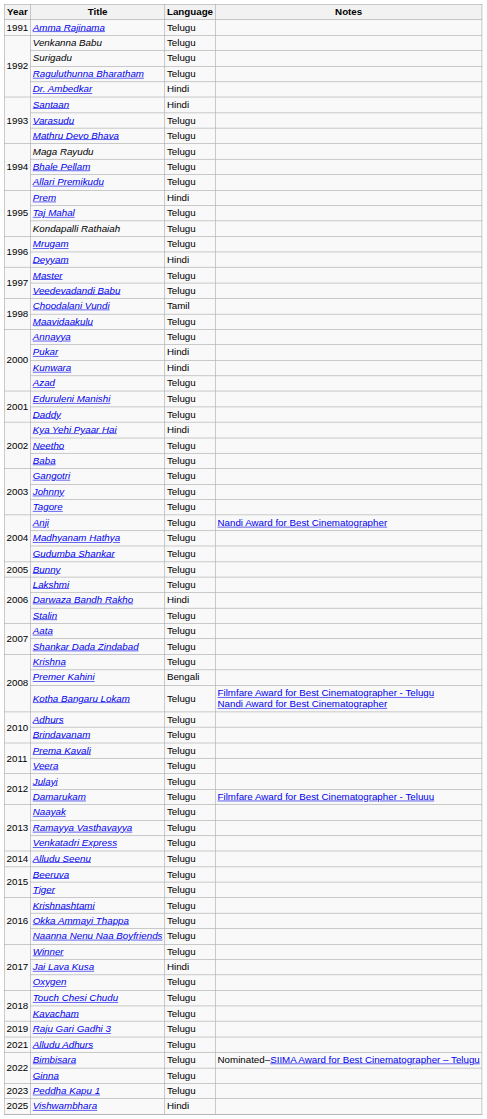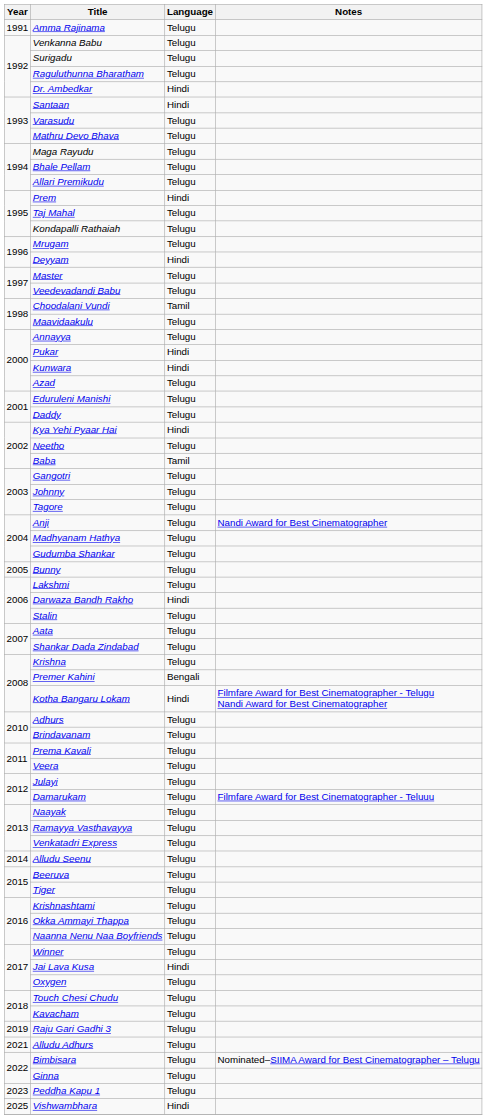Baba | Language: Telugu -> Tamil
Kotha Bangaru Lokam | Language: Telugu -> Hindi
